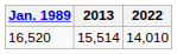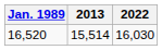16,520 | 2022: 14,010 -> 16,030
